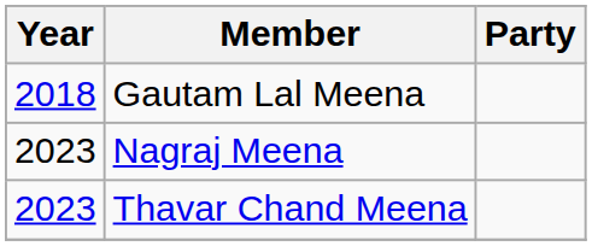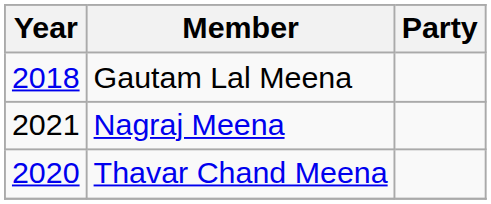Nagraj Meena | Year: 2023 -> 2021
Thavar Chand Meena | Year: 2023 -> 2020
